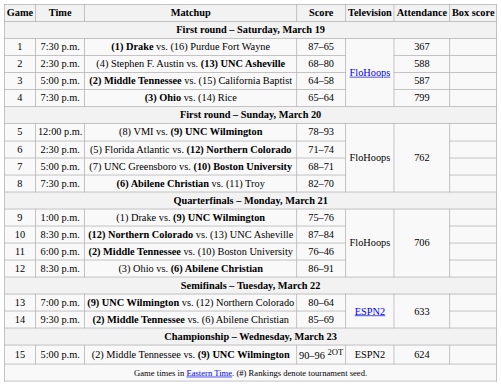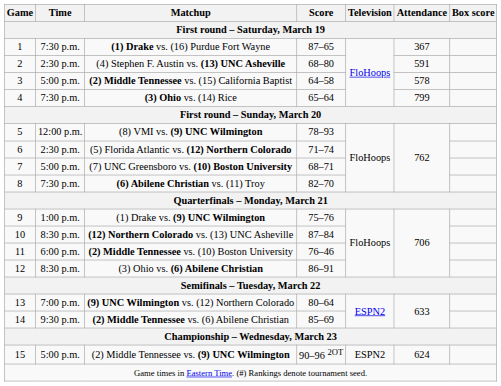(4) Stephen F. Austin vs. (13) UNC Asheville | Attendance: 588 -> 591
(2) Middle Tennessee vs. (15) California Baptist | Attendance: 587 -> 578
